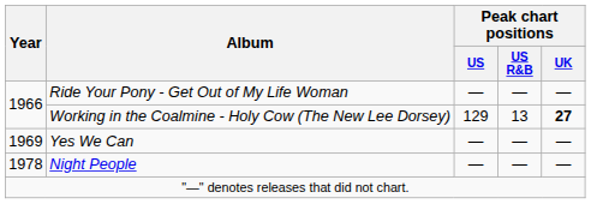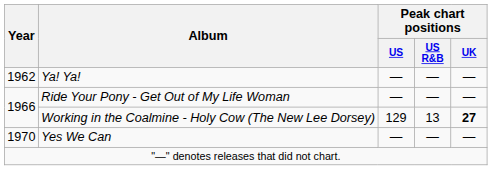+ row: 1962 | Ya! Ya! | — | — | —
Yes We Can | Year: 1969 -> 1970
- row: 1978 | Night People | — | — | —
